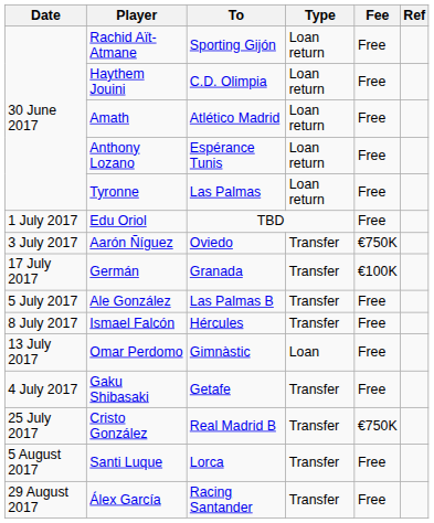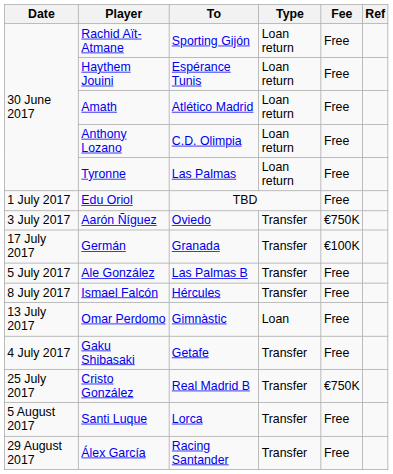Haythem Jouini | To: C.D. Olimpia -> Espérance Tunis
Anthony Lozano | To: Espérance Tunis -> C.D. Olimpia
